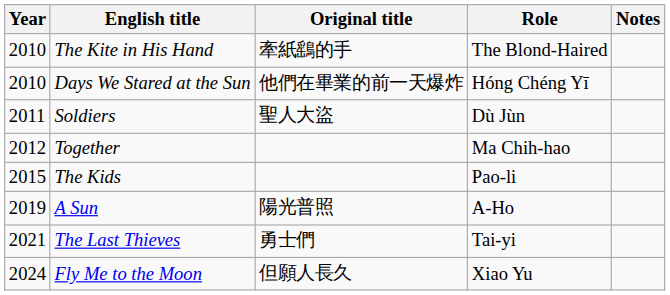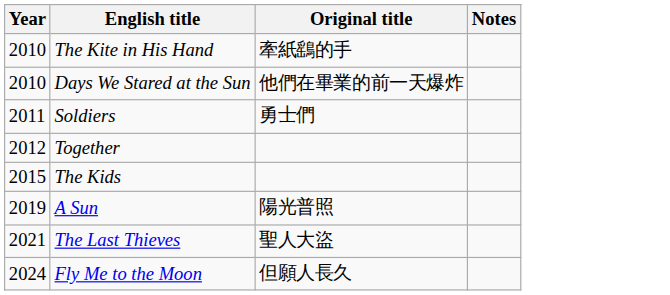- column: Role | The Blond-Haired | Hóng Chéng Yī | Dù Jùn | Ma Chih-hao | Pao-li | A-Ho | Tai-yi | Xiao Yu
Soldiers | Original title: 聖人大盜 -> 勇士們
The Last Thieves | Original title: 勇士們 -> 聖人大盜
